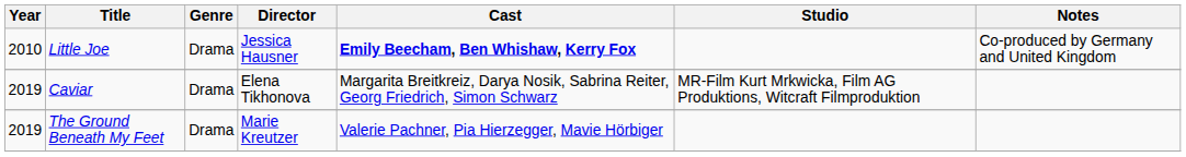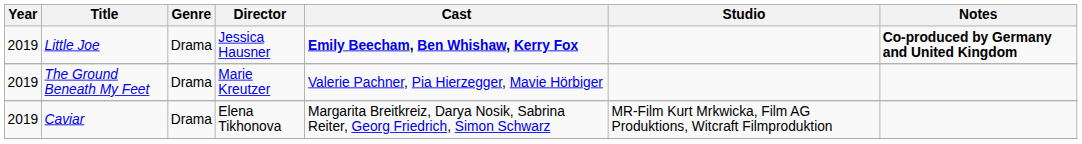Little Joe | Year: 2010 -> 2019
Little Joe | Notes: normal -> bold
rows swapped: The Ground Beneath My Feet <-> Caviar
